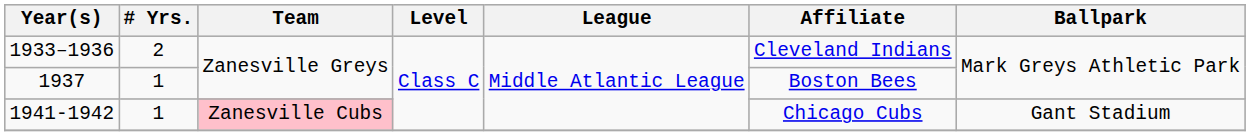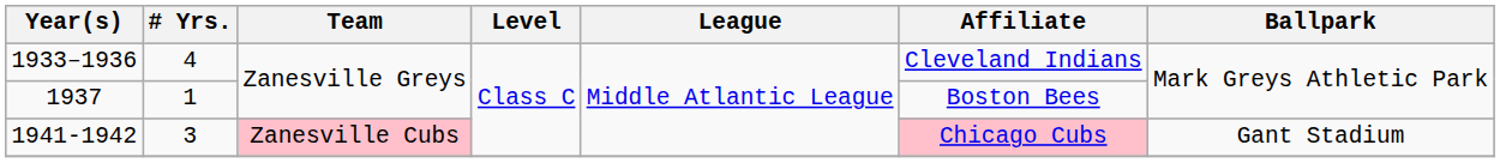1933–1936 | # Yrs.: 2 -> 4
1941-1942 | # Yrs.: 1 -> 3
1941-1942 | Affiliate: no background -> pink background
